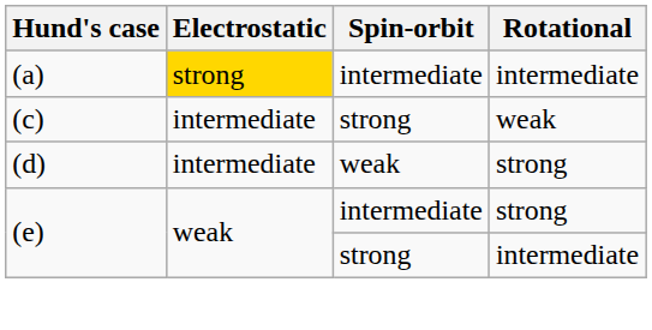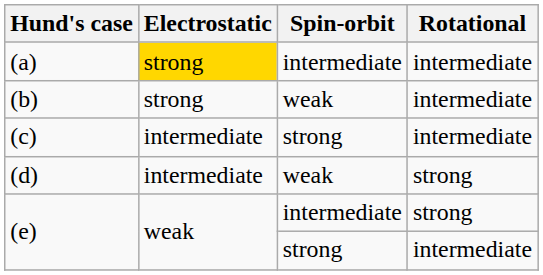+ row: (b) | strong | weak | intermediate
(c) | Rotational: weak -> intermediate
